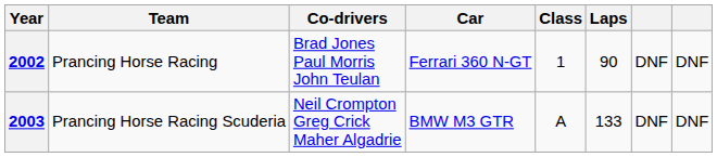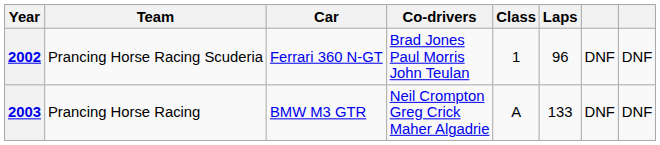columns swapped: Co-drivers <-> Car
2002 | Team: Prancing Horse Racing -> Prancing Horse Racing Scuderia
2002 | Laps: 90 -> 96
2003 | Team: Prancing Horse Racing Scuderia -> Prancing Horse Racing
